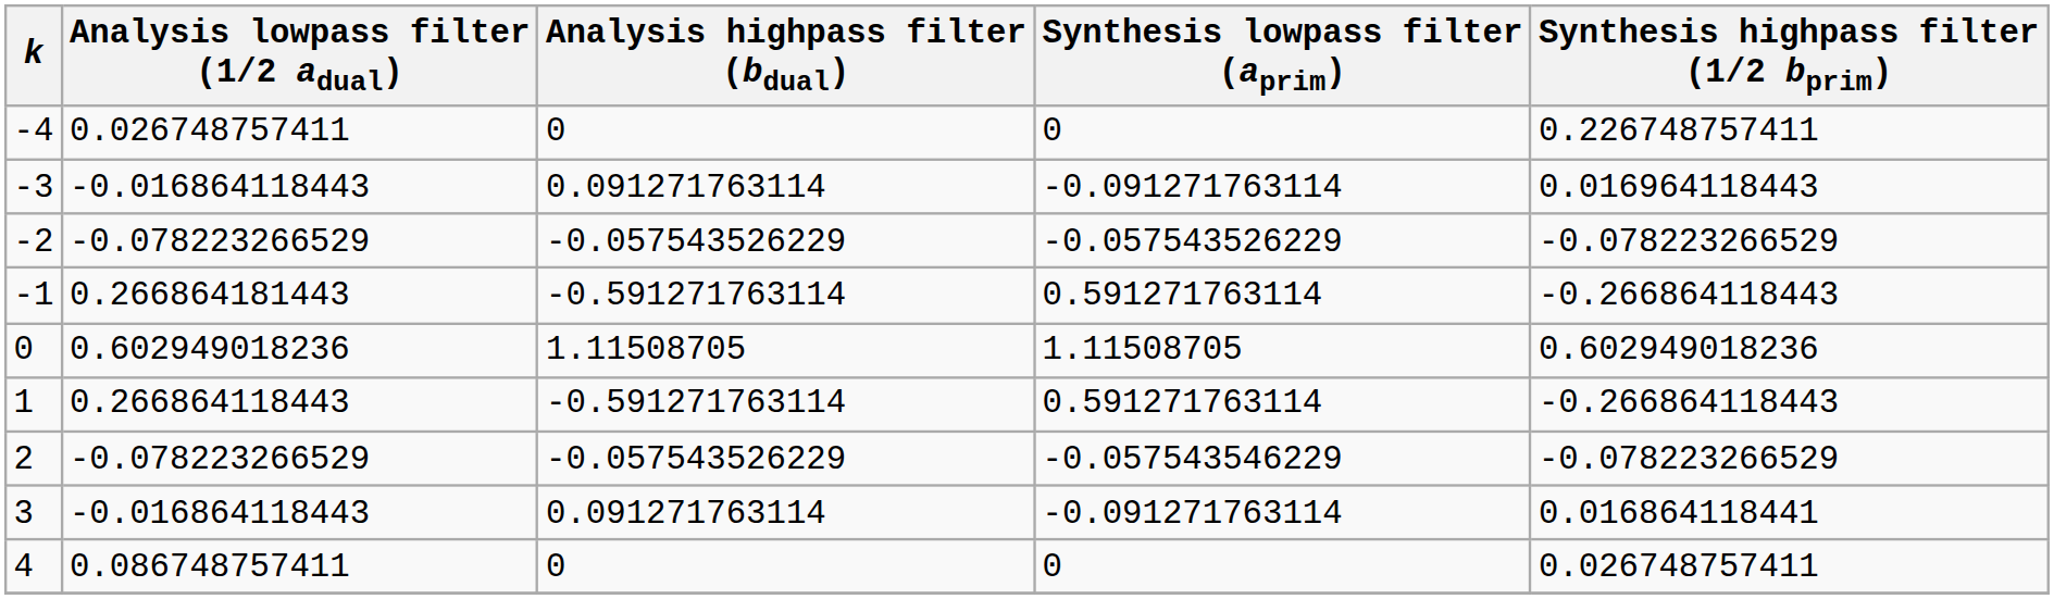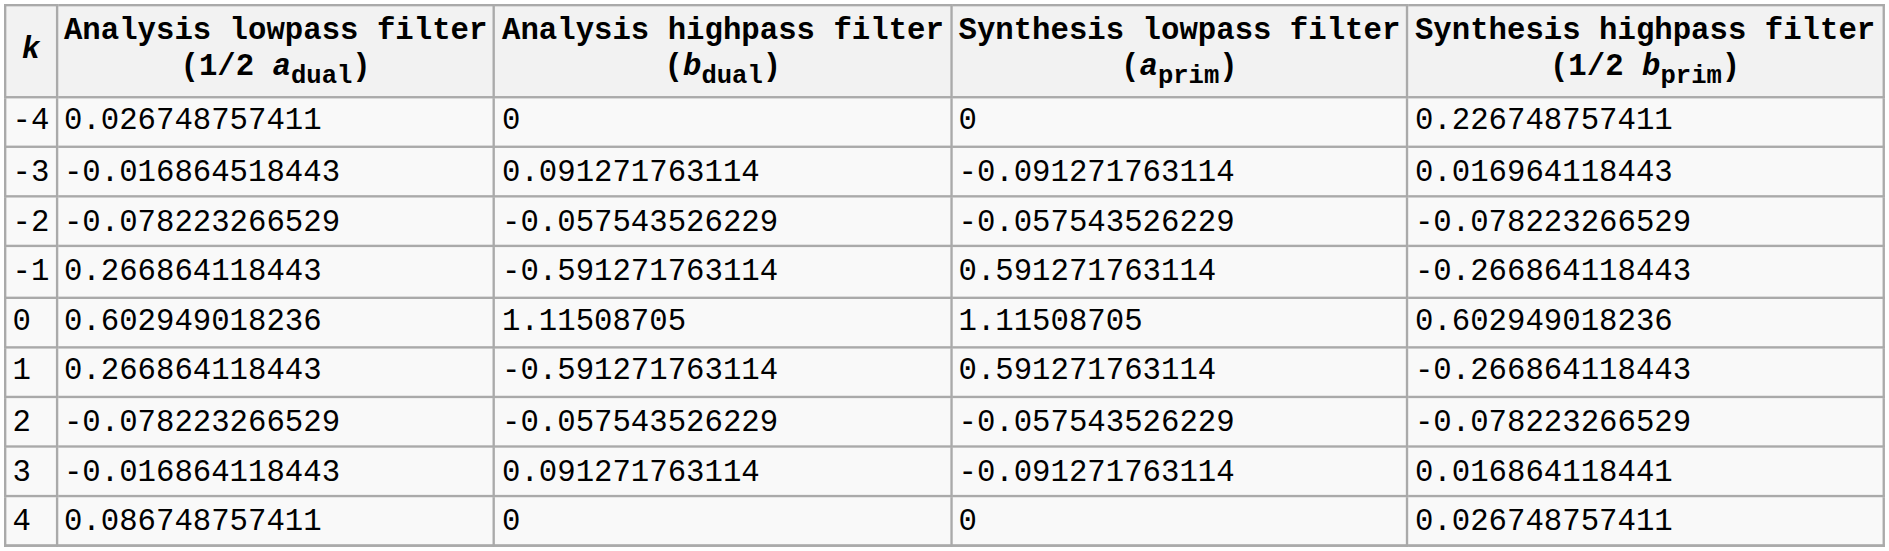-3 | Analysis lowpass filter (1/2 adual): -0.016864118443 -> -0.016864518443
-1 | Analysis lowpass filter (1/2 adual): 0.266864181443 -> 0.266864118443
2 | Synthesis lowpass filter (aprim): -0.057543546229 -> -0.057543526229
